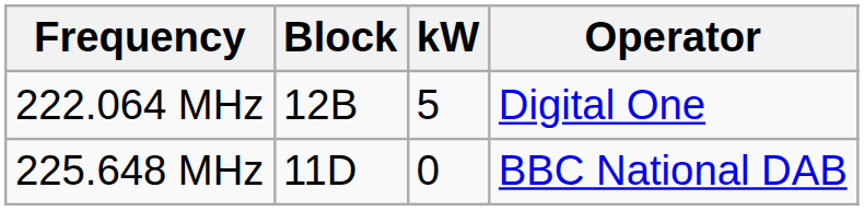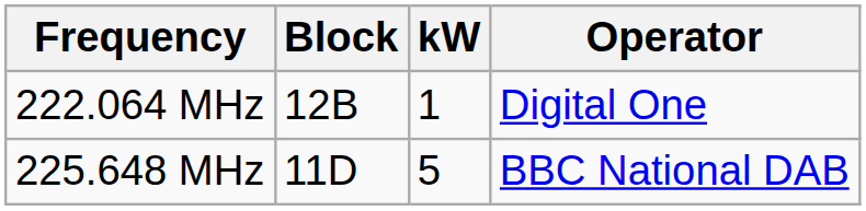222.064 MHz | kW: 5 -> 1
225.648 MHz | kW: 0 -> 5
